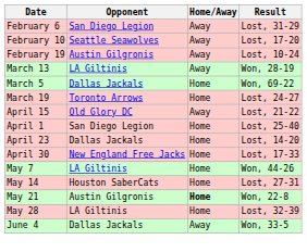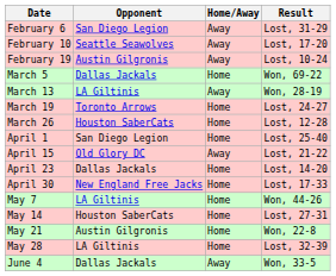rows swapped: March 5 <-> March 13
+ row: March 26 | Houston SaberCats | Home | Lost, 12-28
rows swapped: April 1 <-> April 15
May 21 | Home/Away: bold -> normal
